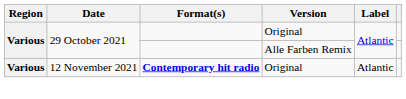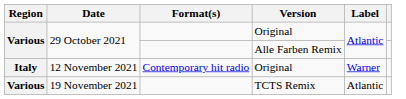12 November 2021 | Region: Various -> Italy
12 November 2021 | Format(s): bold -> normal
12 November 2021 | Label: Atlantic -> Warner
+ row: Various | 19 November 2021 | TCTS Remix | Atlantic
